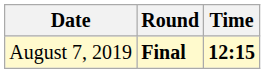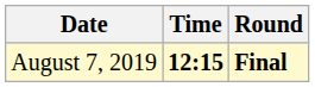columns swapped: Time <-> Round
